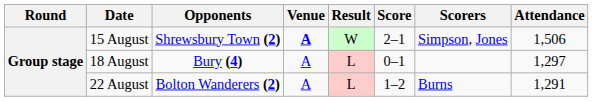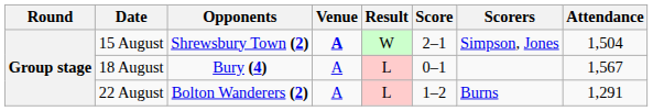15 August | Attendance: 1,506 -> 1,504
18 August | Attendance: 1,297 -> 1,567
